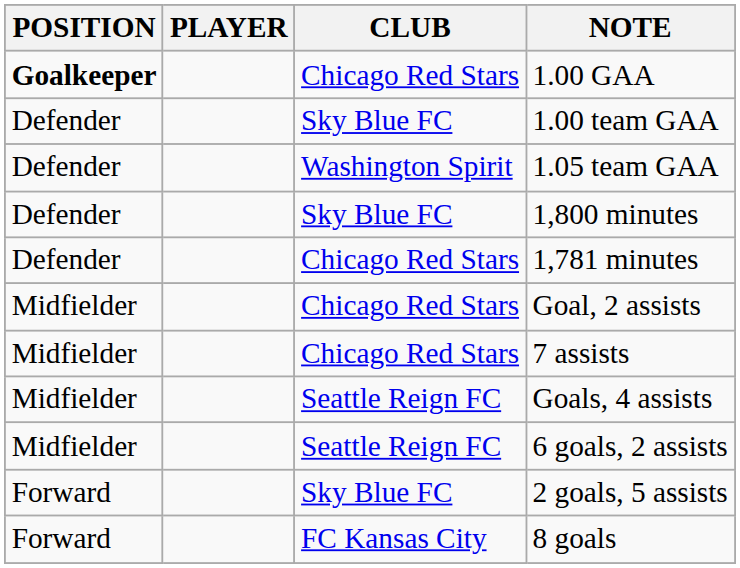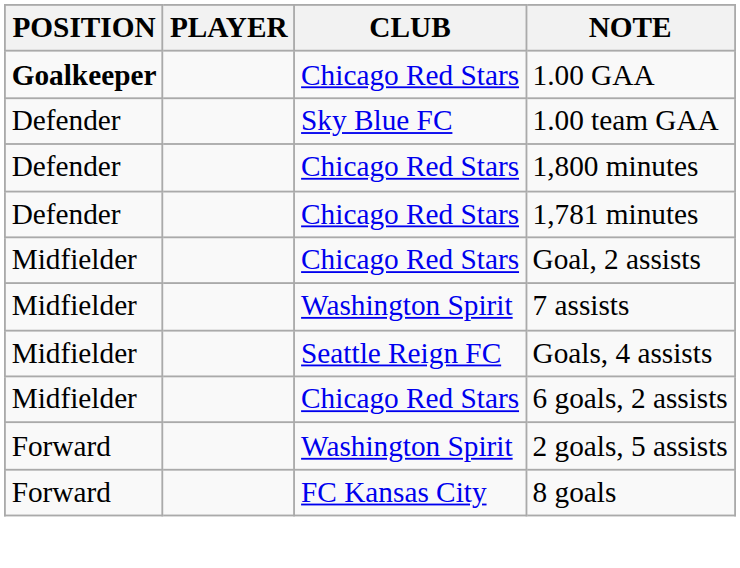- row: Defender | Washington Spirit | 1.05 team GAA
1,800 minutes | CLUB: Sky Blue FC -> Chicago Red Stars
7 assists | CLUB: Chicago Red Stars -> Washington Spirit
6 goals, 2 assists | CLUB: Seattle Reign FC -> Chicago Red Stars
2 goals, 5 assists | CLUB: Sky Blue FC -> Washington Spirit
